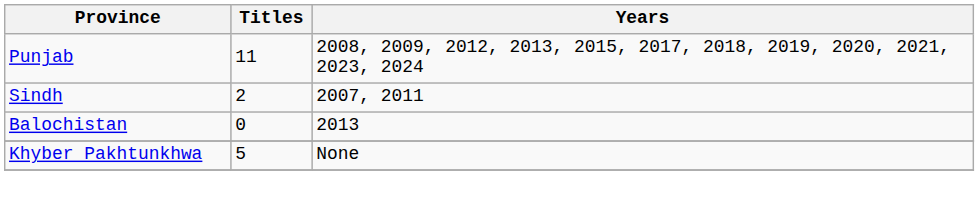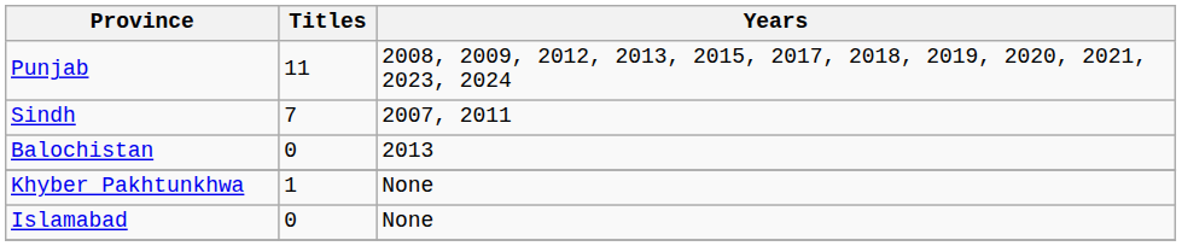Sindh | Titles: 2 -> 7
Khyber Pakhtunkhwa | Titles: 5 -> 1
+ row: Islamabad | 0 | None
